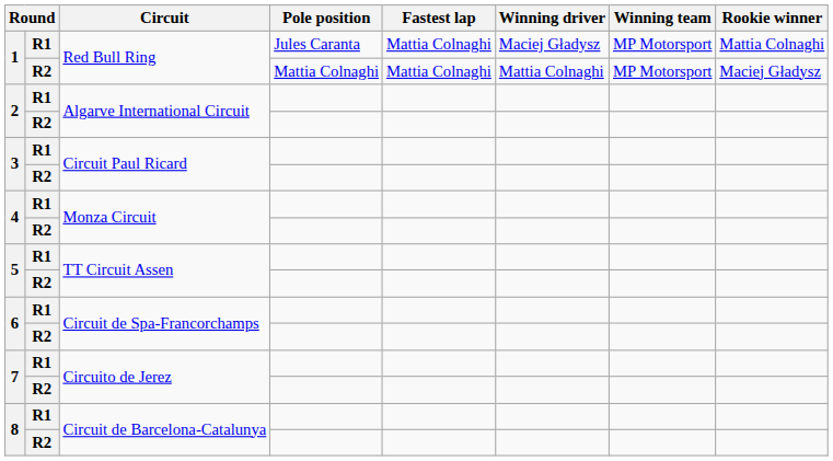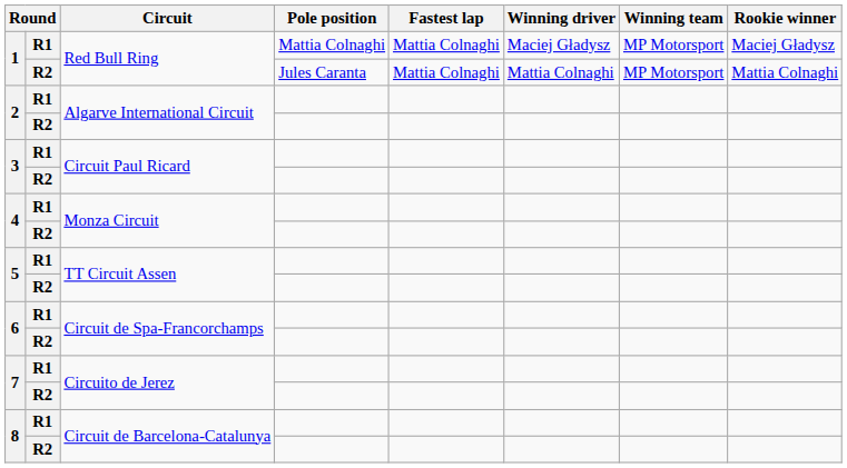1 / R1 | Pole position: Jules Caranta -> Mattia Colnaghi
1 / R1 | Rookie winner: Mattia Colnaghi -> Maciej Gładysz
1 / R2 | Pole position: Mattia Colnaghi -> Jules Caranta
1 / R2 | Rookie winner: Maciej Gładysz -> Mattia Colnaghi
